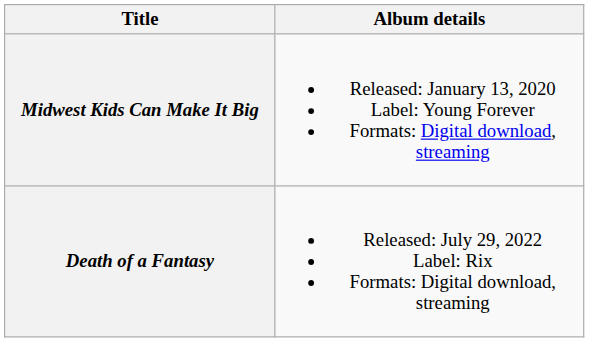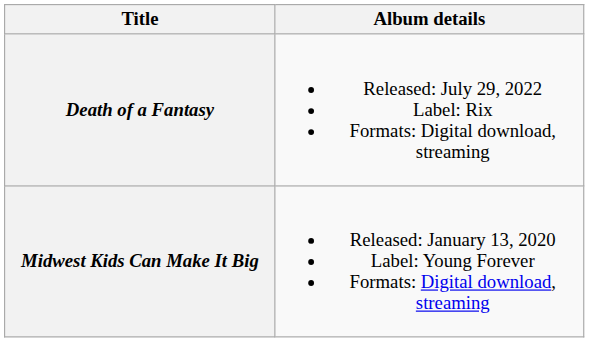rows swapped: Midwest Kids Can Make It Big <-> Death of a Fantasy
